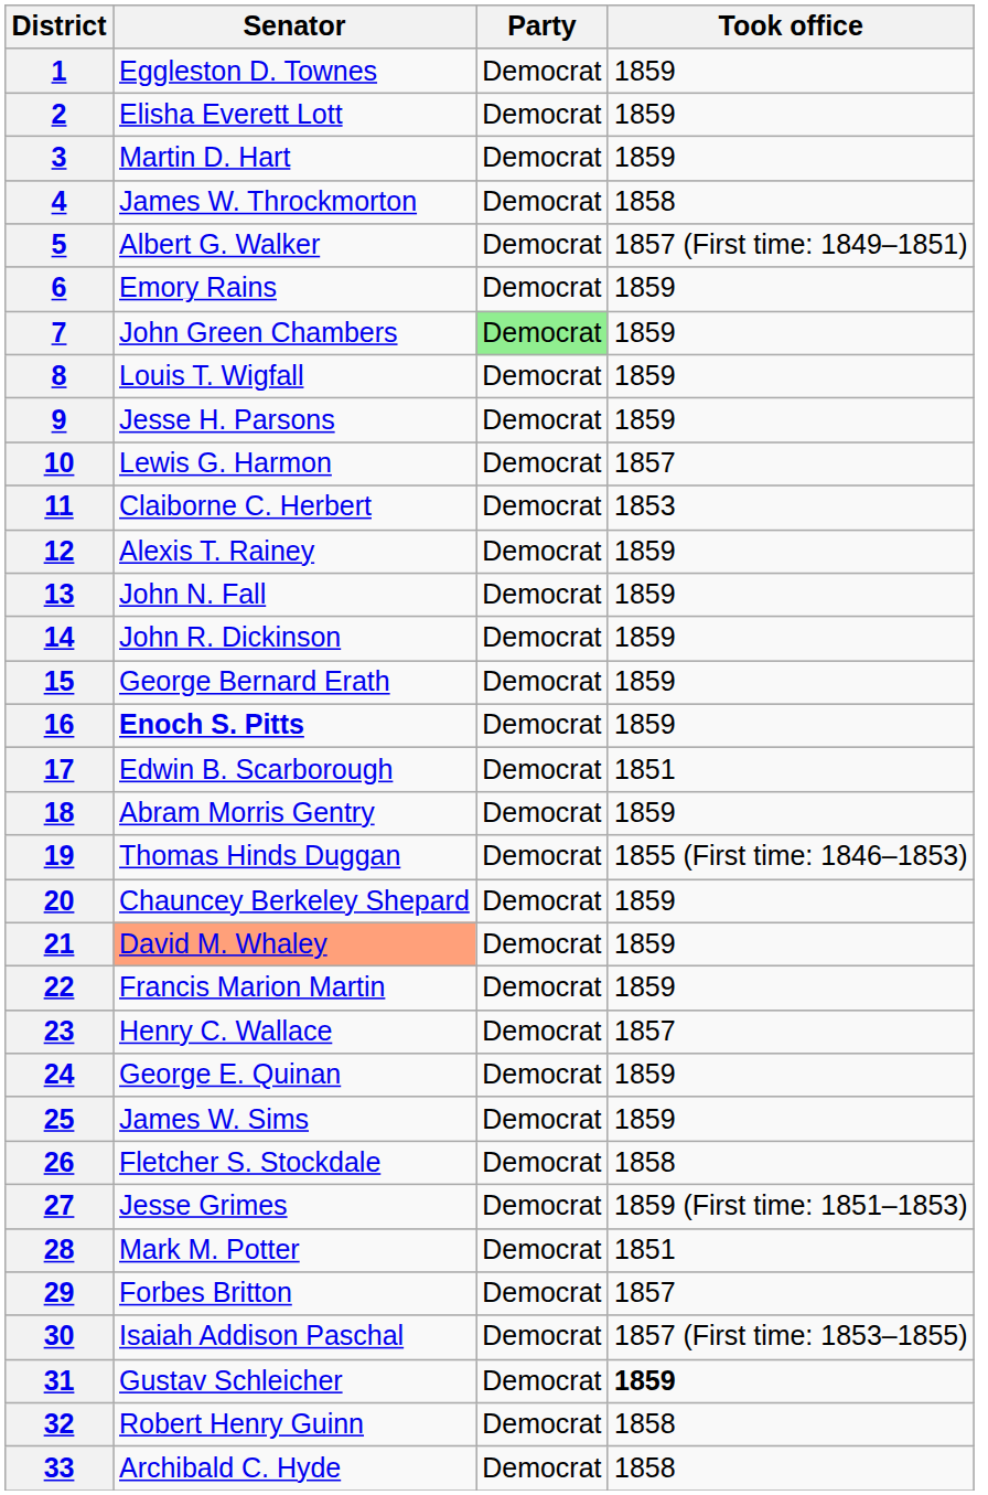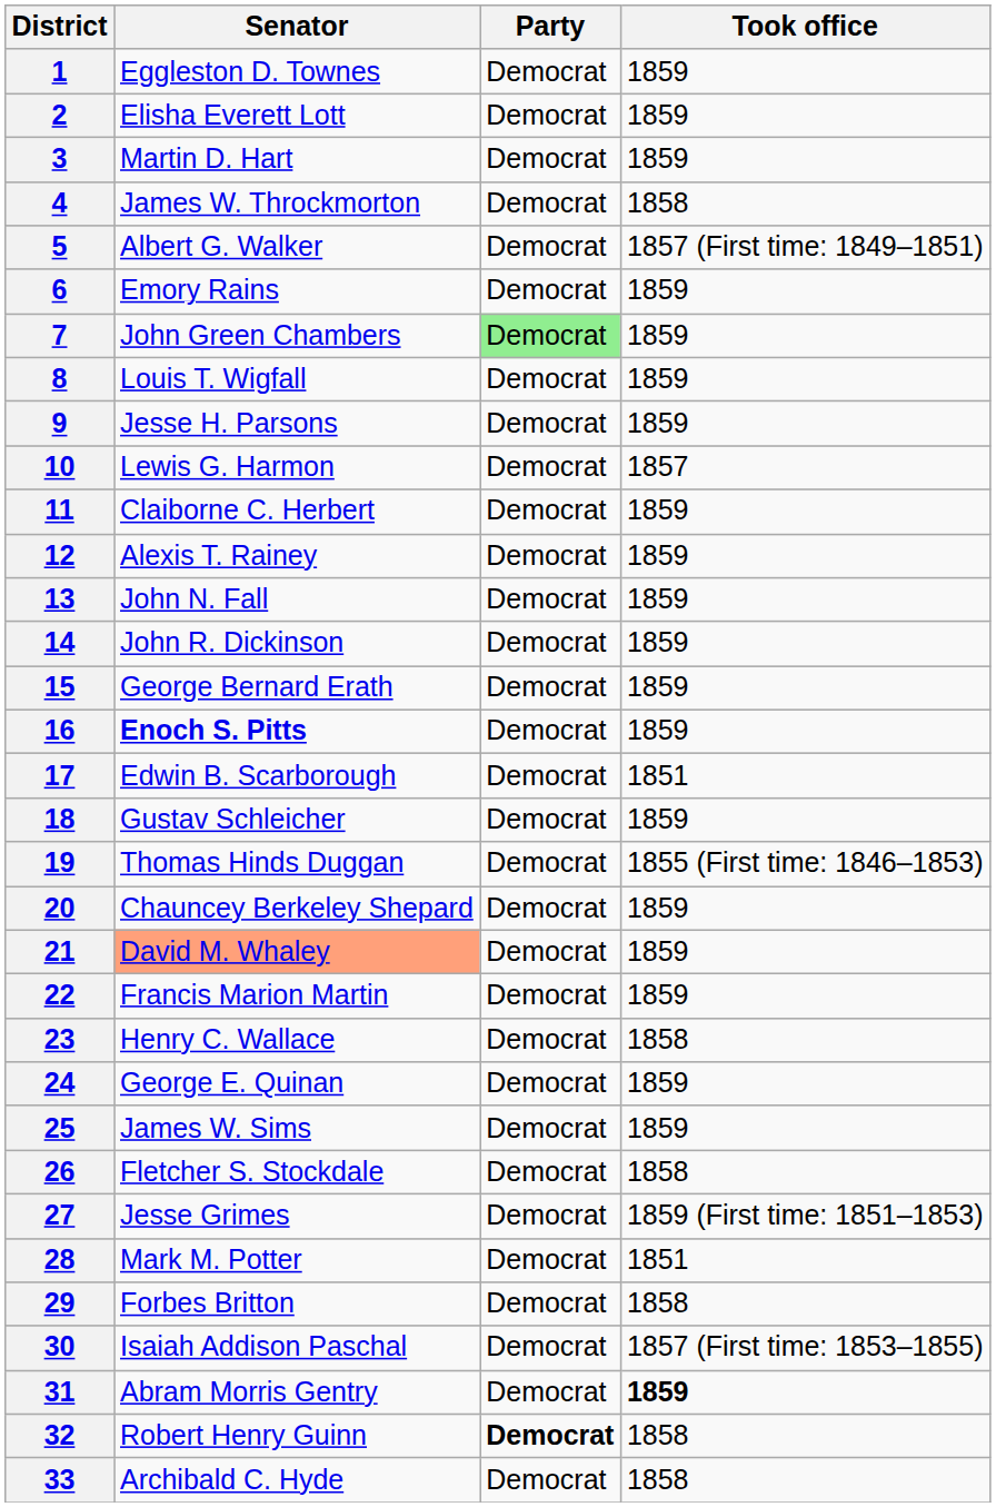11 | Took office: 1853 -> 1859
18 | Senator: Abram Morris Gentry -> Gustav Schleicher
23 | Took office: 1857 -> 1858
29 | Took office: 1857 -> 1858
31 | Senator: Gustav Schleicher -> Abram Morris Gentry
32 | Party: normal -> bold
